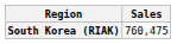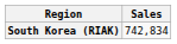South Korea (RIAK) | Sales: 760,475 -> 742,834
